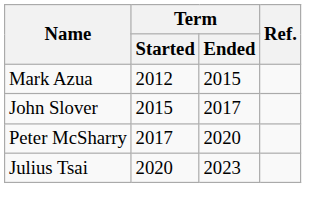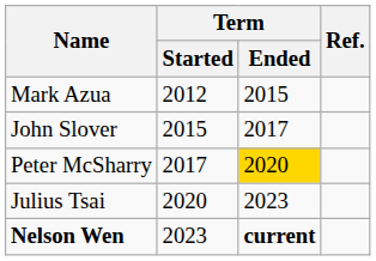Peter McSharry | Term / Ended: no background -> gold background
+ row: Nelson Wen | 2023 | current
